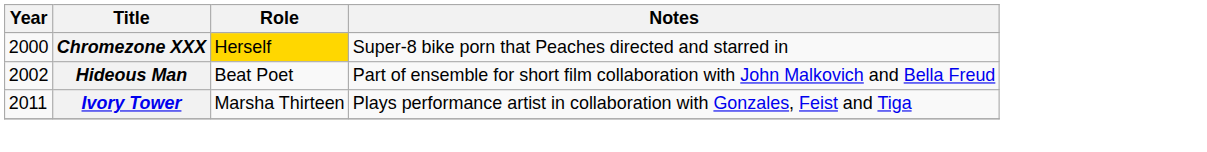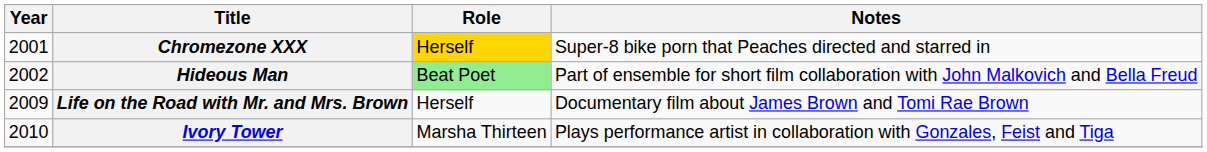Chromezone XXX | Year: 2000 -> 2001
Hideous Man | Role: no background -> lightgreen background
+ row: 2009 | Life on the Road with Mr. and Mrs. Brown | Herself | Documentary film about James Brown and Tomi Rae Brown
Ivory Tower | Year: 2011 -> 2010
